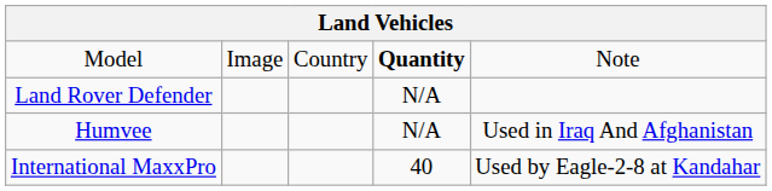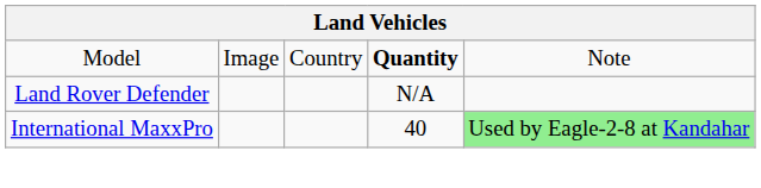- row: Humvee | N/A | Used in Iraq And Afghanistan
International MaxxPro | column 5: no background -> lightgreen background
